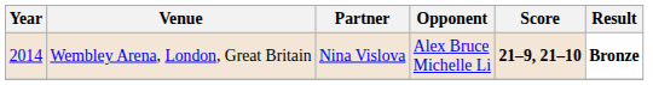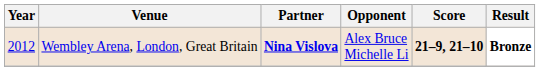Wembley Arena, London, Great Britain | Year: 2014 -> 2012
Wembley Arena, London, Great Britain | Partner: normal -> bold
